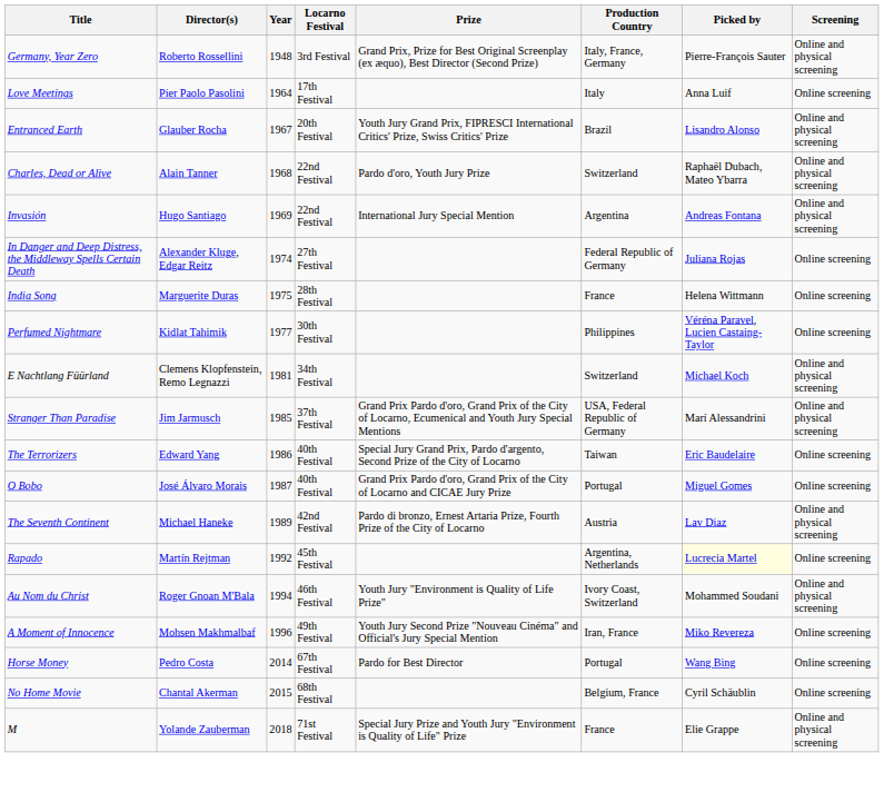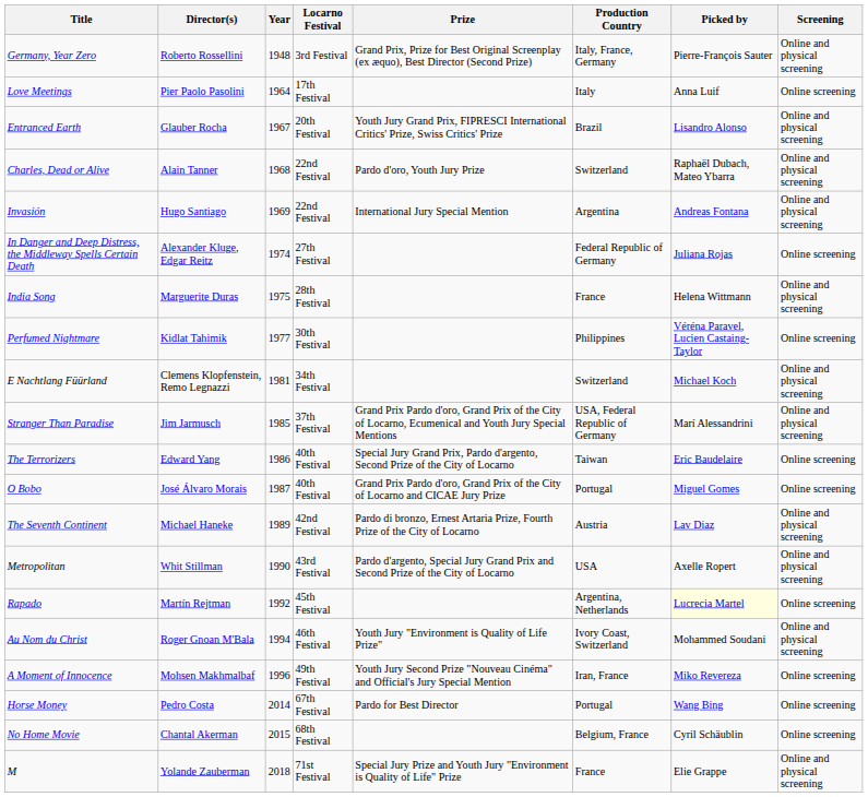India Song | Screening: Online screening -> Online and physical screening
+ row: Metropolitan | Whit Stillman | 1990 | 43rd Festival | Pardo d'argento, Special Jury Grand Prix and Second Prize of the City of Locarno | USA | Axelle Ropert | Online and physical screening
